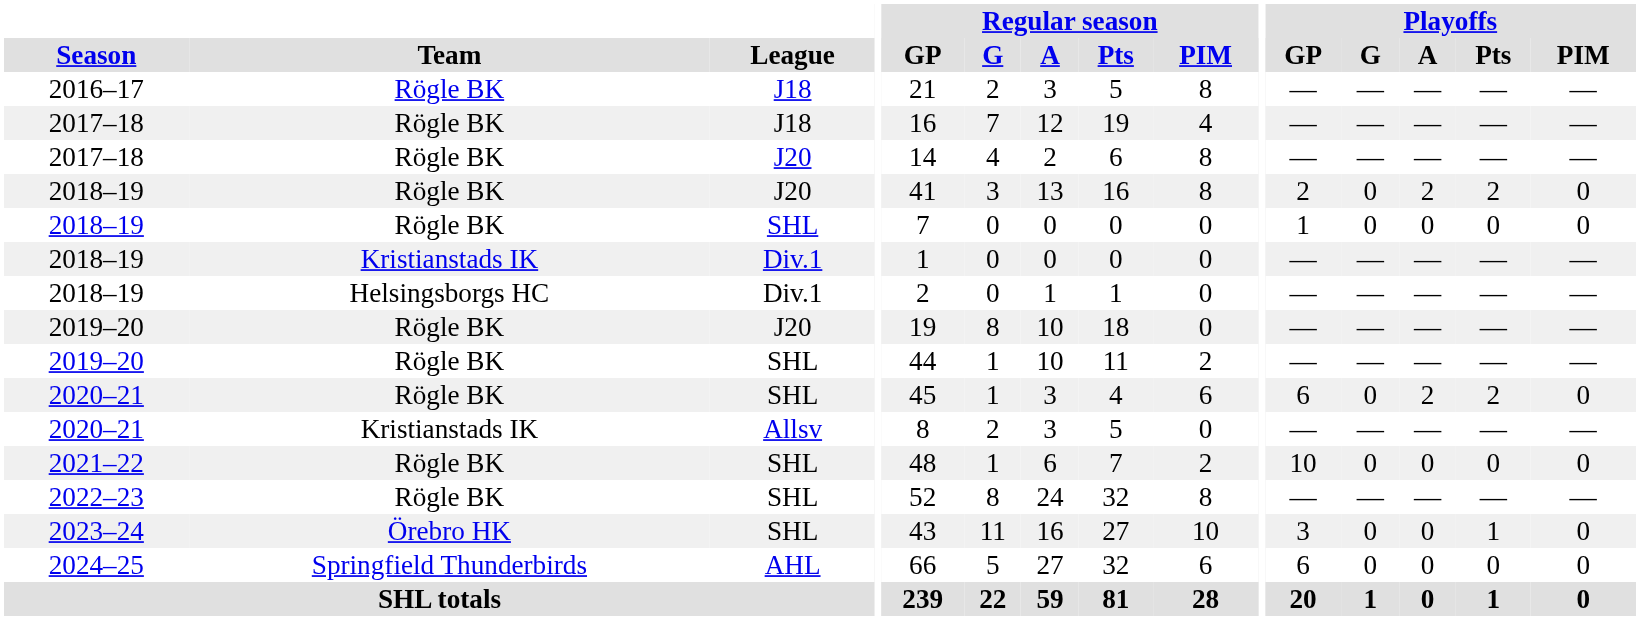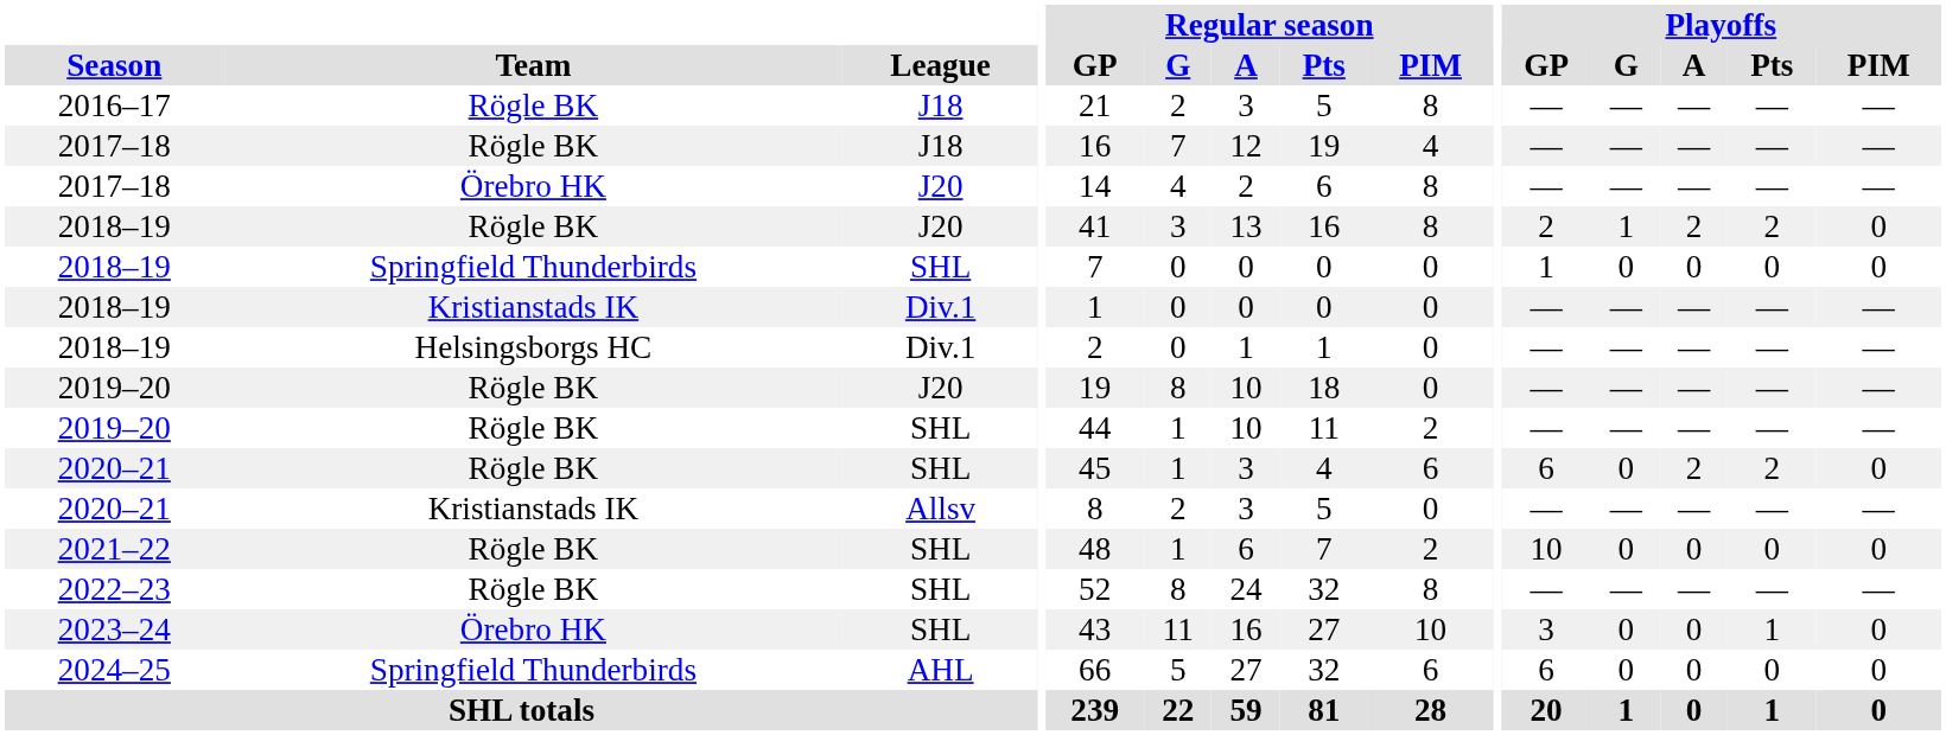2017–18 / J20 | Team: Rögle BK -> Örebro HK
2018–19 / J20 | Playoffs / G: 0 -> 1
2018–19 / SHL | Team: Rögle BK -> Springfield Thunderbirds
